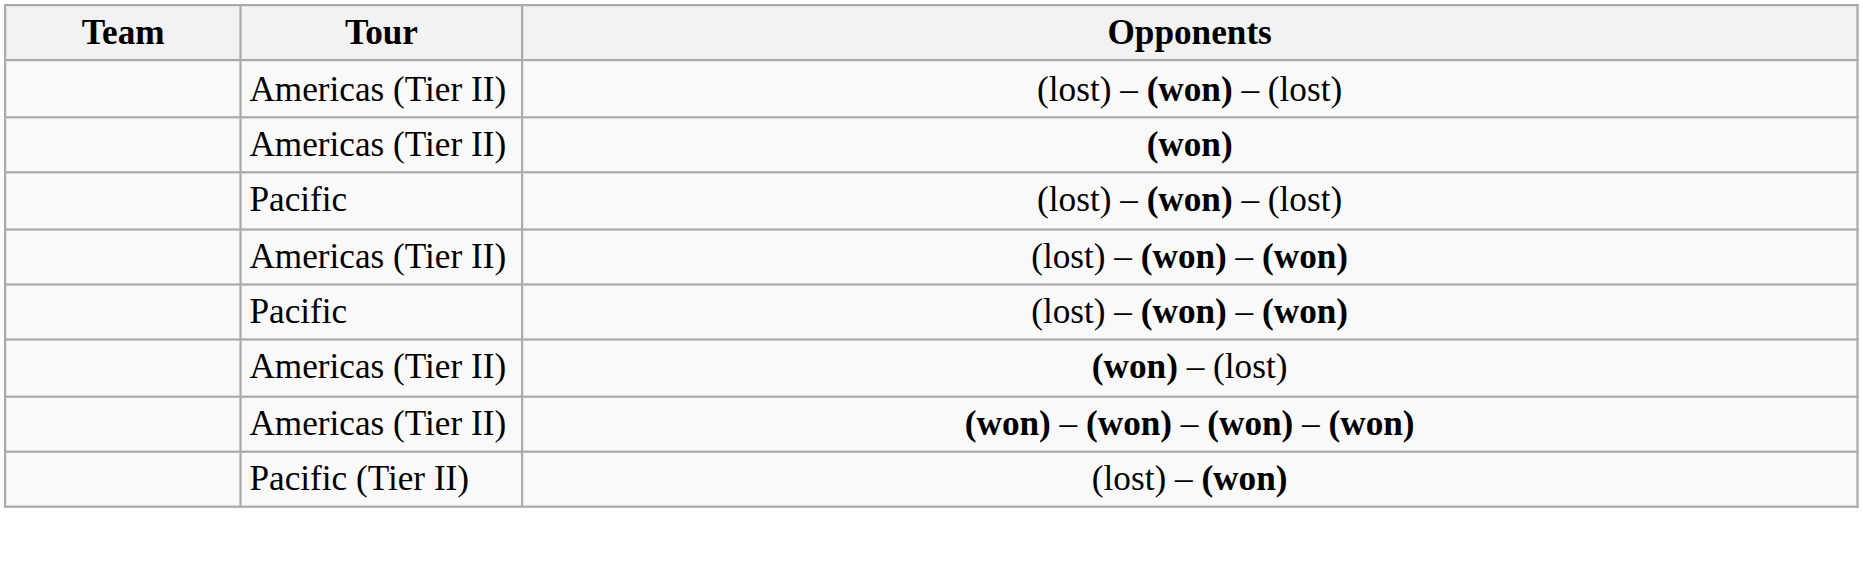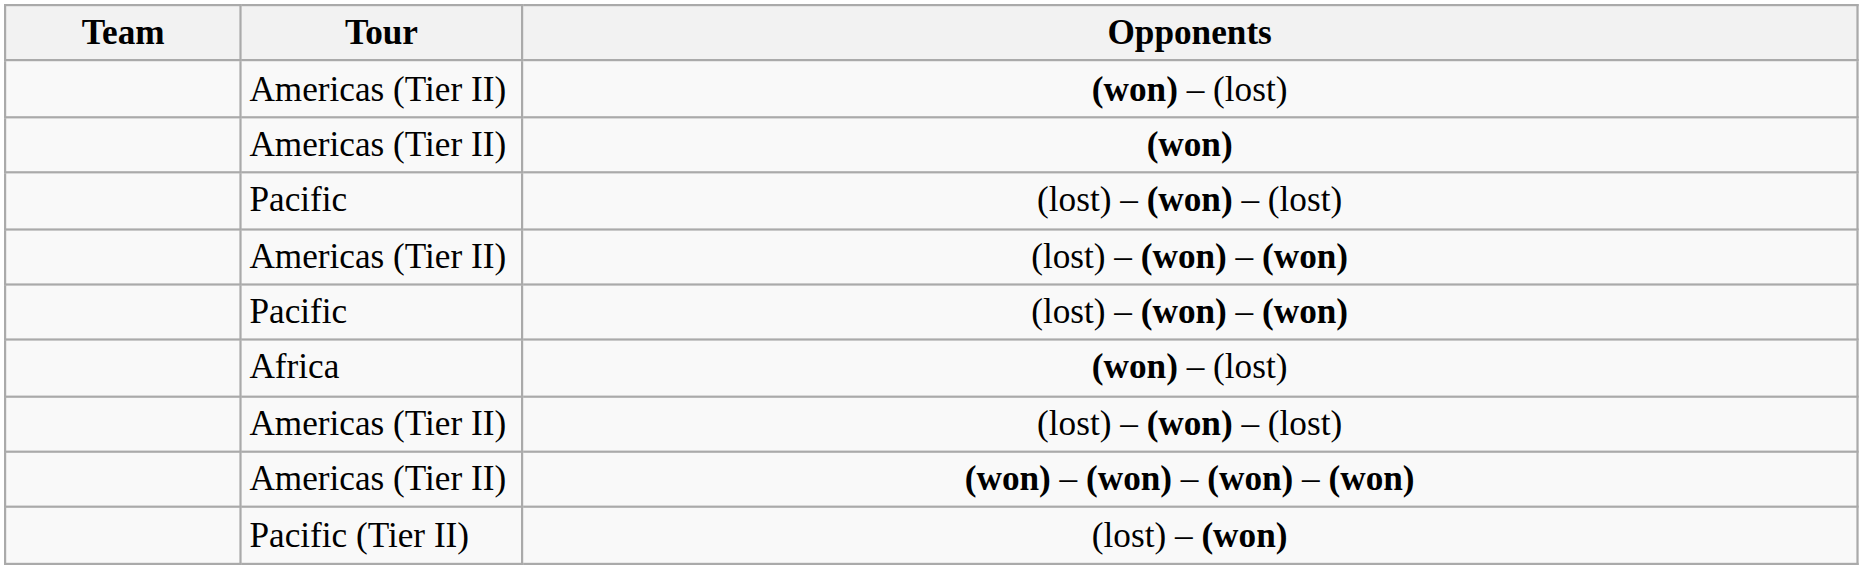rows swapped: Americas (Tier II) / (lost) – (won) – (lost) <-> Americas (Tier II) / (won) – (lost)
+ row: Africa | (won) – (lost)
